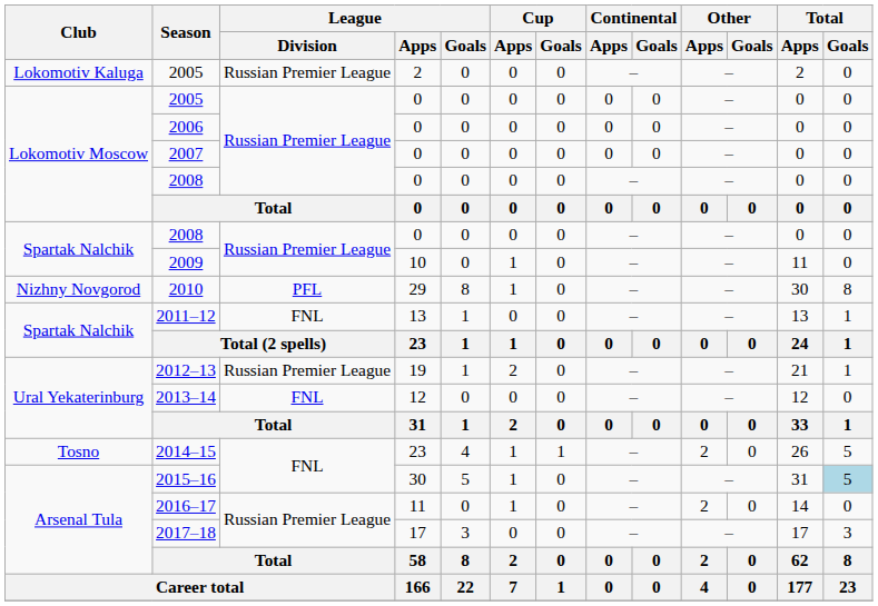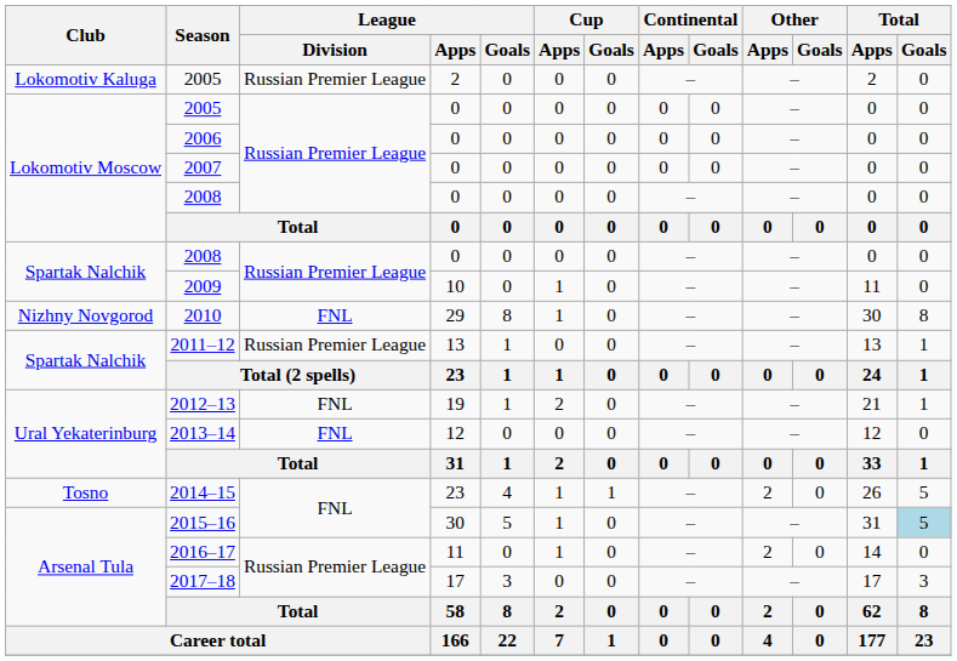2010 | League / Division: PFL -> FNL
2011–12 | League / Division: FNL -> Russian Premier League
2012–13 | League / Division: Russian Premier League -> FNL
